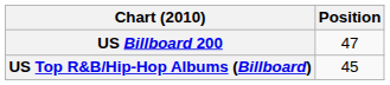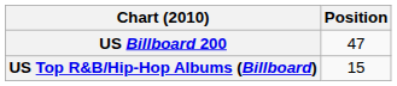US Top R&B/Hip-Hop Albums (Billboard) | Position: 45 -> 15
